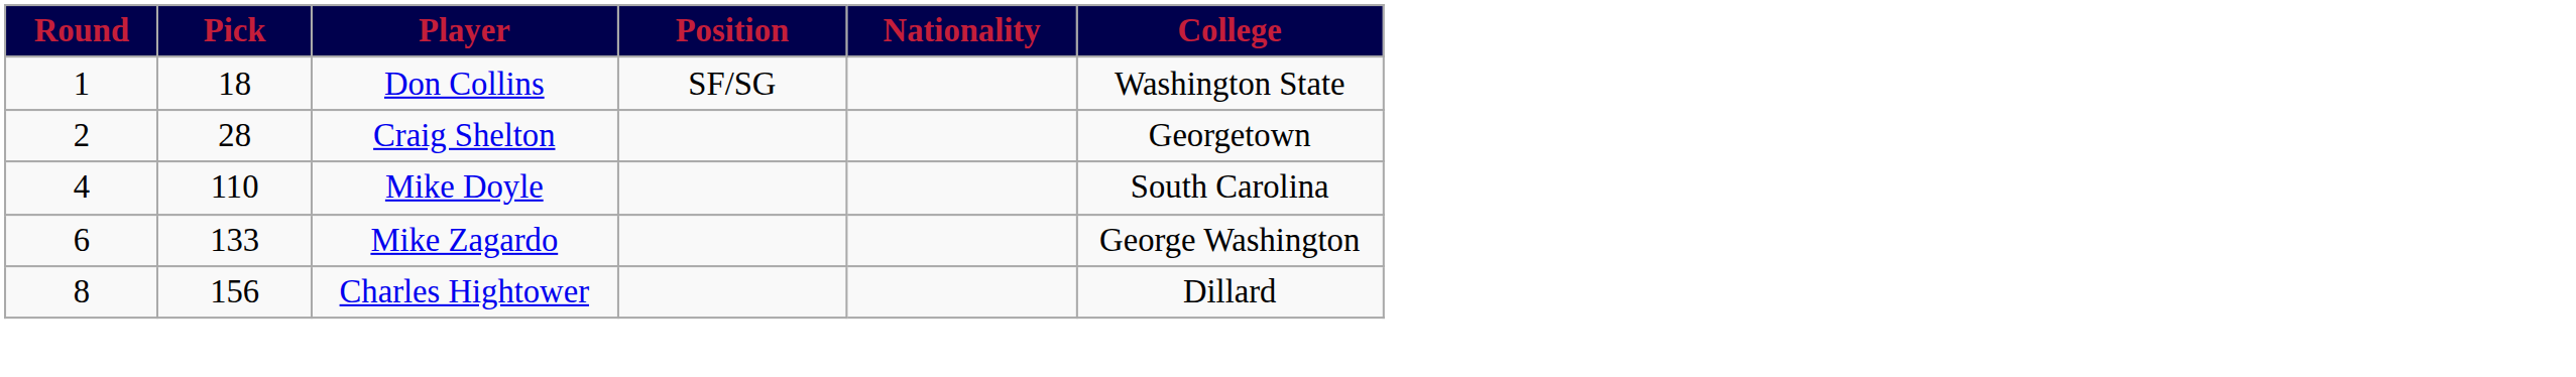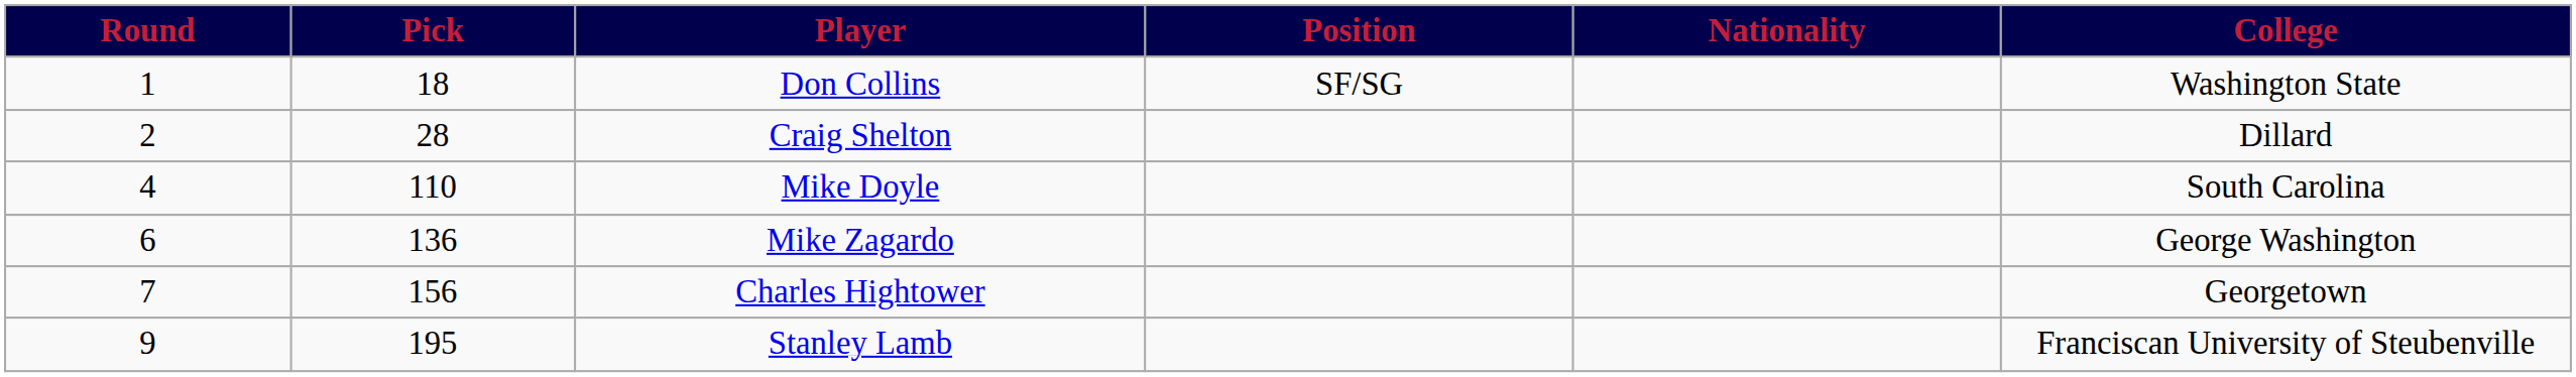Craig Shelton | College: Georgetown -> Dillard
Mike Zagardo | Pick: 133 -> 136
Charles Hightower | Round: 8 -> 7
Charles Hightower | College: Dillard -> Georgetown
+ row: 9 | 195 | Stanley Lamb | Franciscan University of Steubenville
